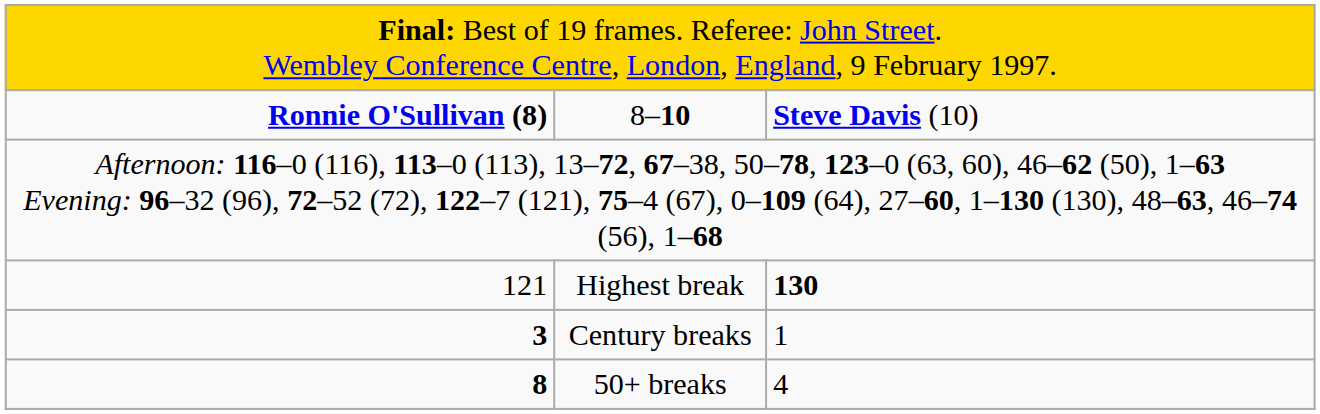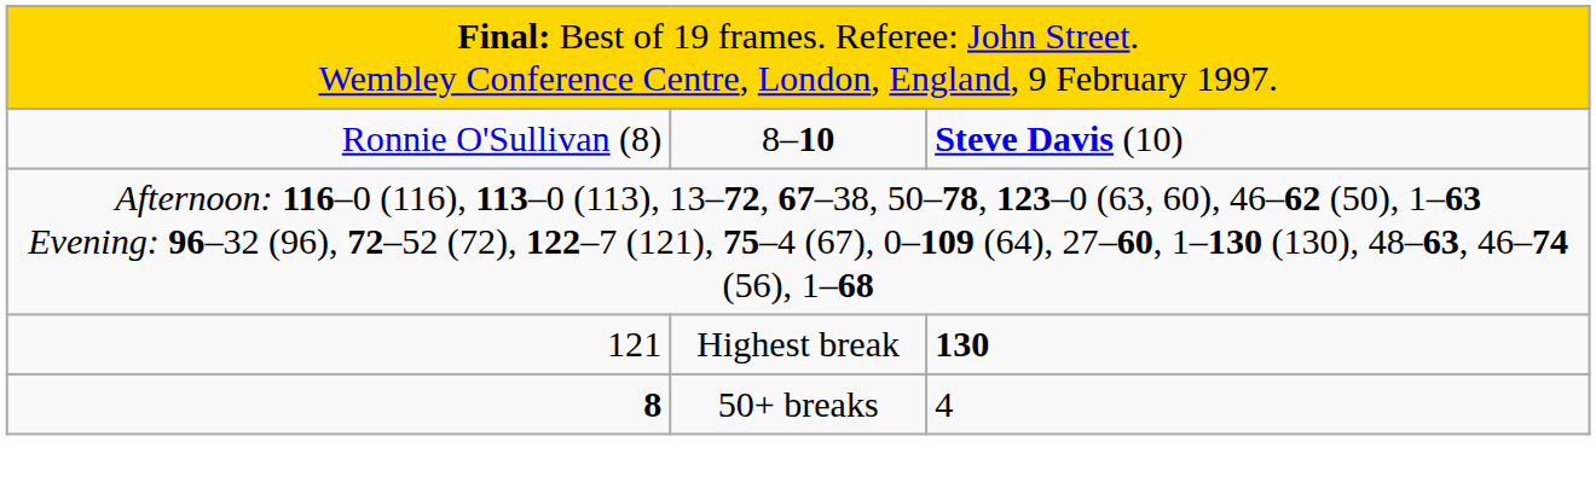8–10 | column 1: bold -> normal
- row: 3 | Century breaks | 1
